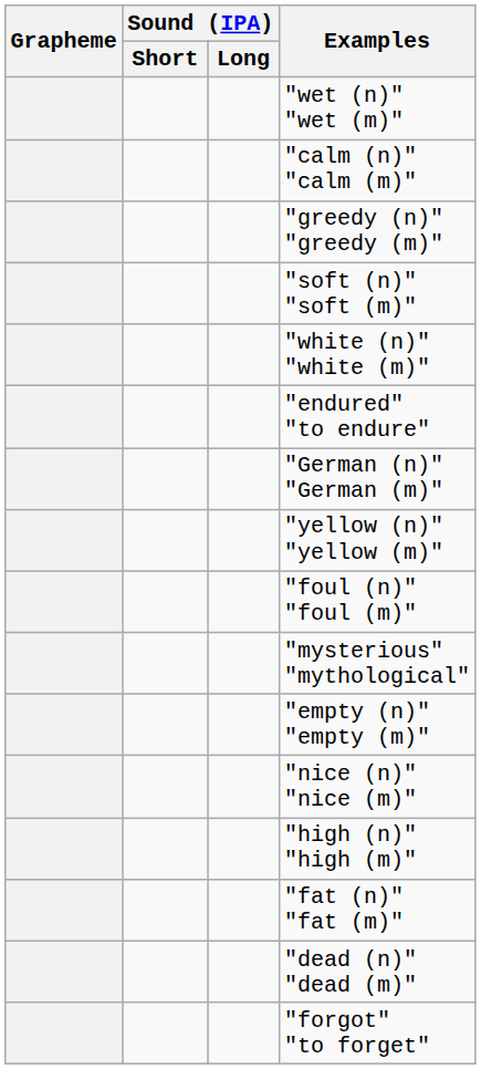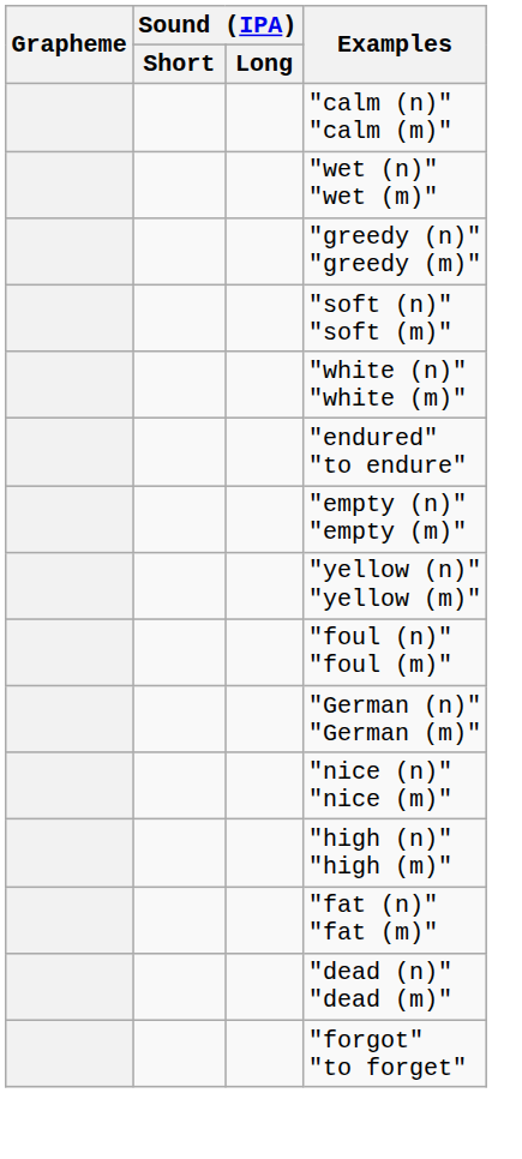rows swapped: "calm (n)" "calm (m)" <-> "wet (n)" "wet (m)"
rows swapped: "empty (n)" "empty (m)" <-> "German (n)" "German (m)"
- row: "mysterious" "mythological"
